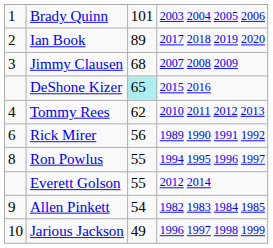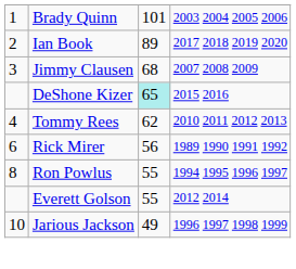- row: 9 | Allen Pinkett | 54 | 1982 1983 1984 1985
